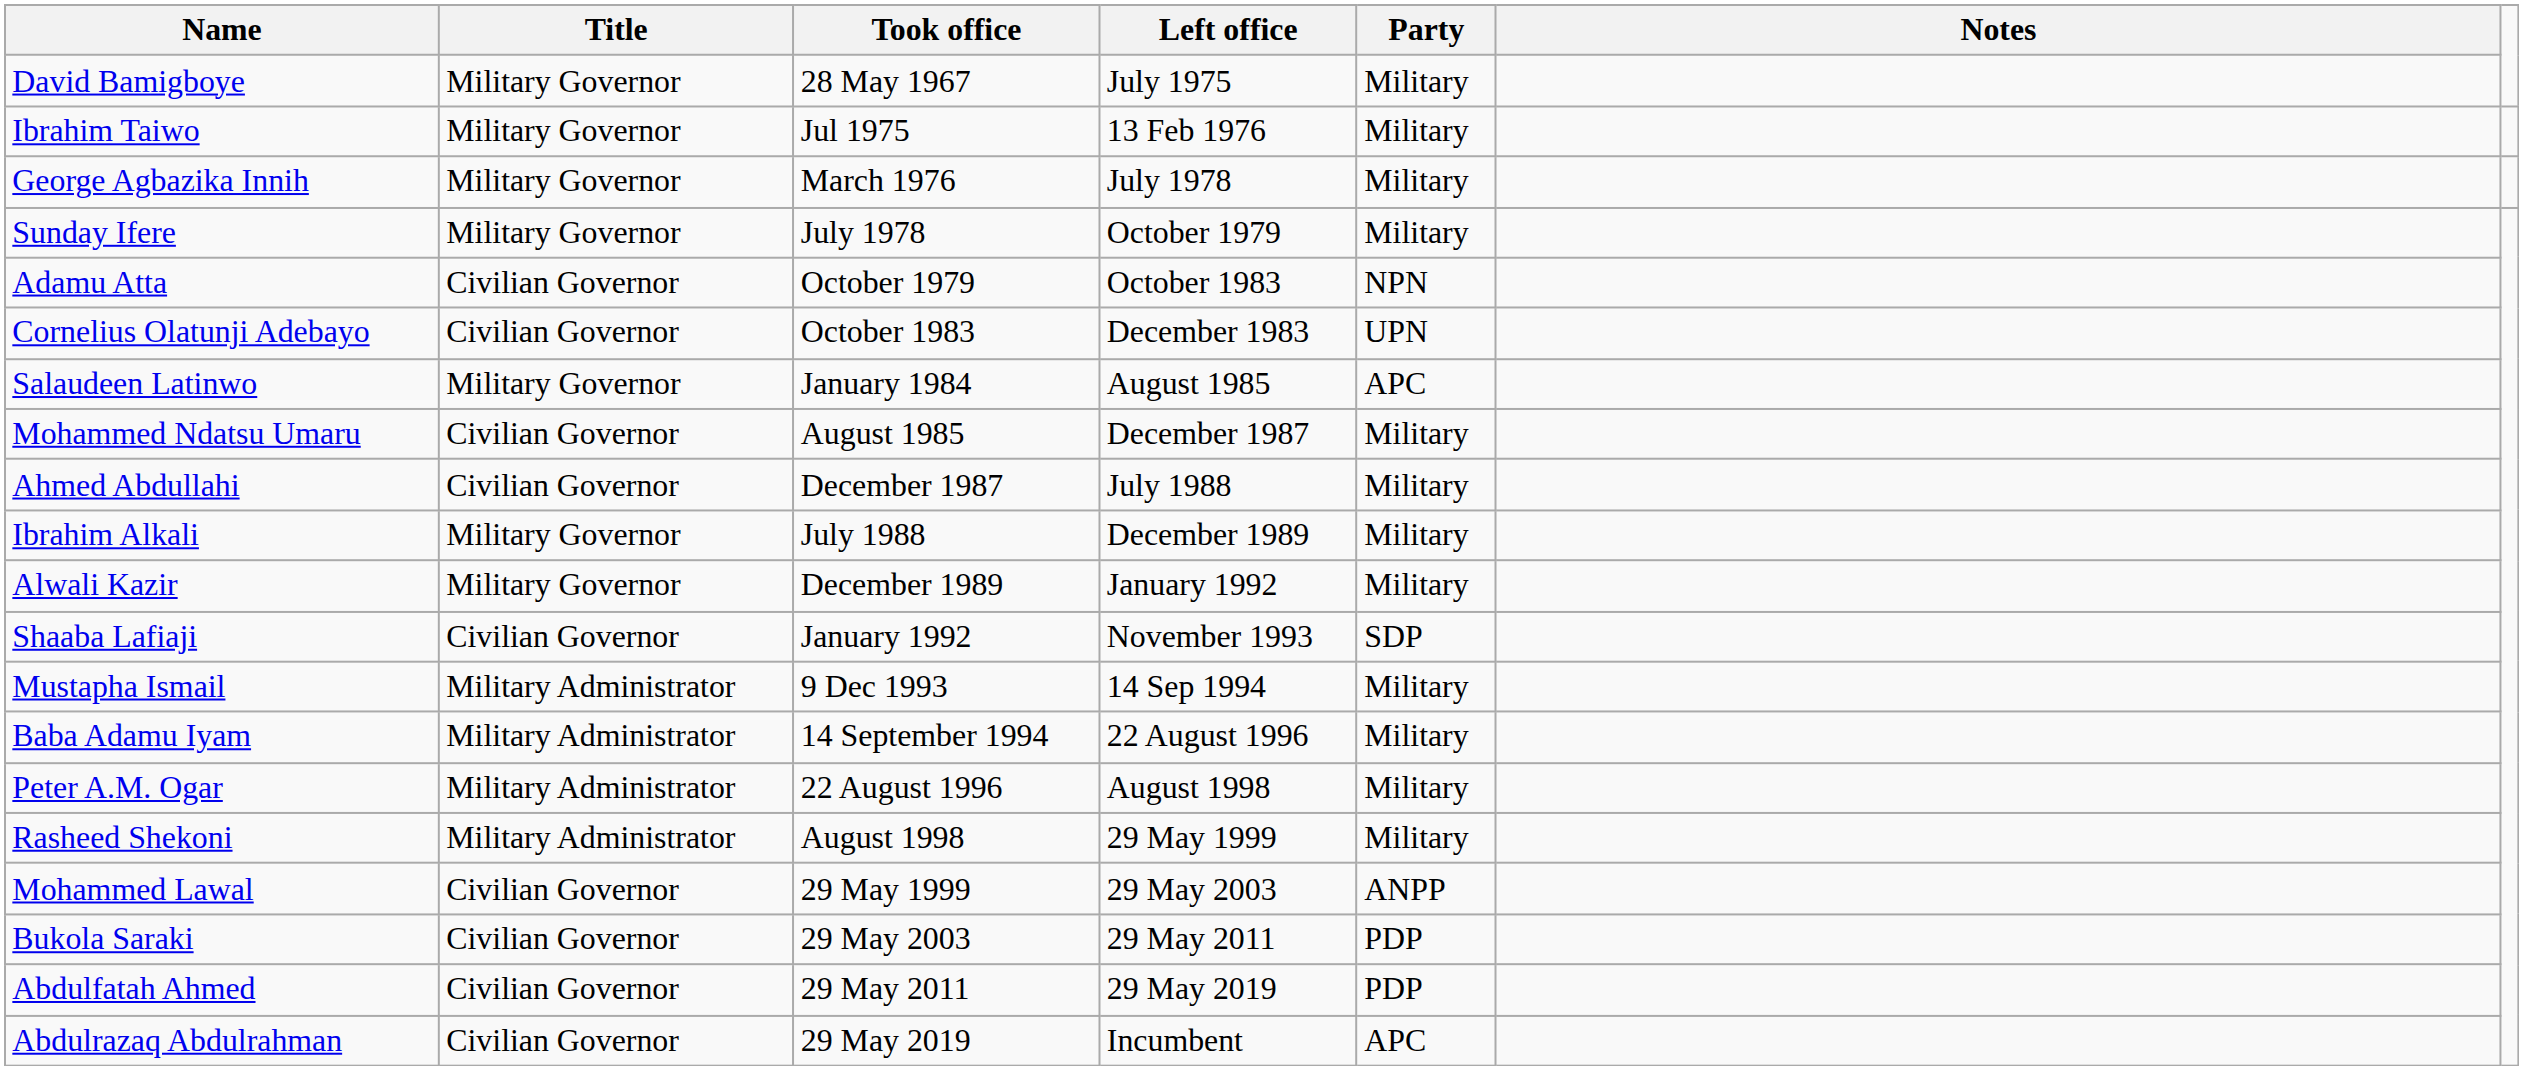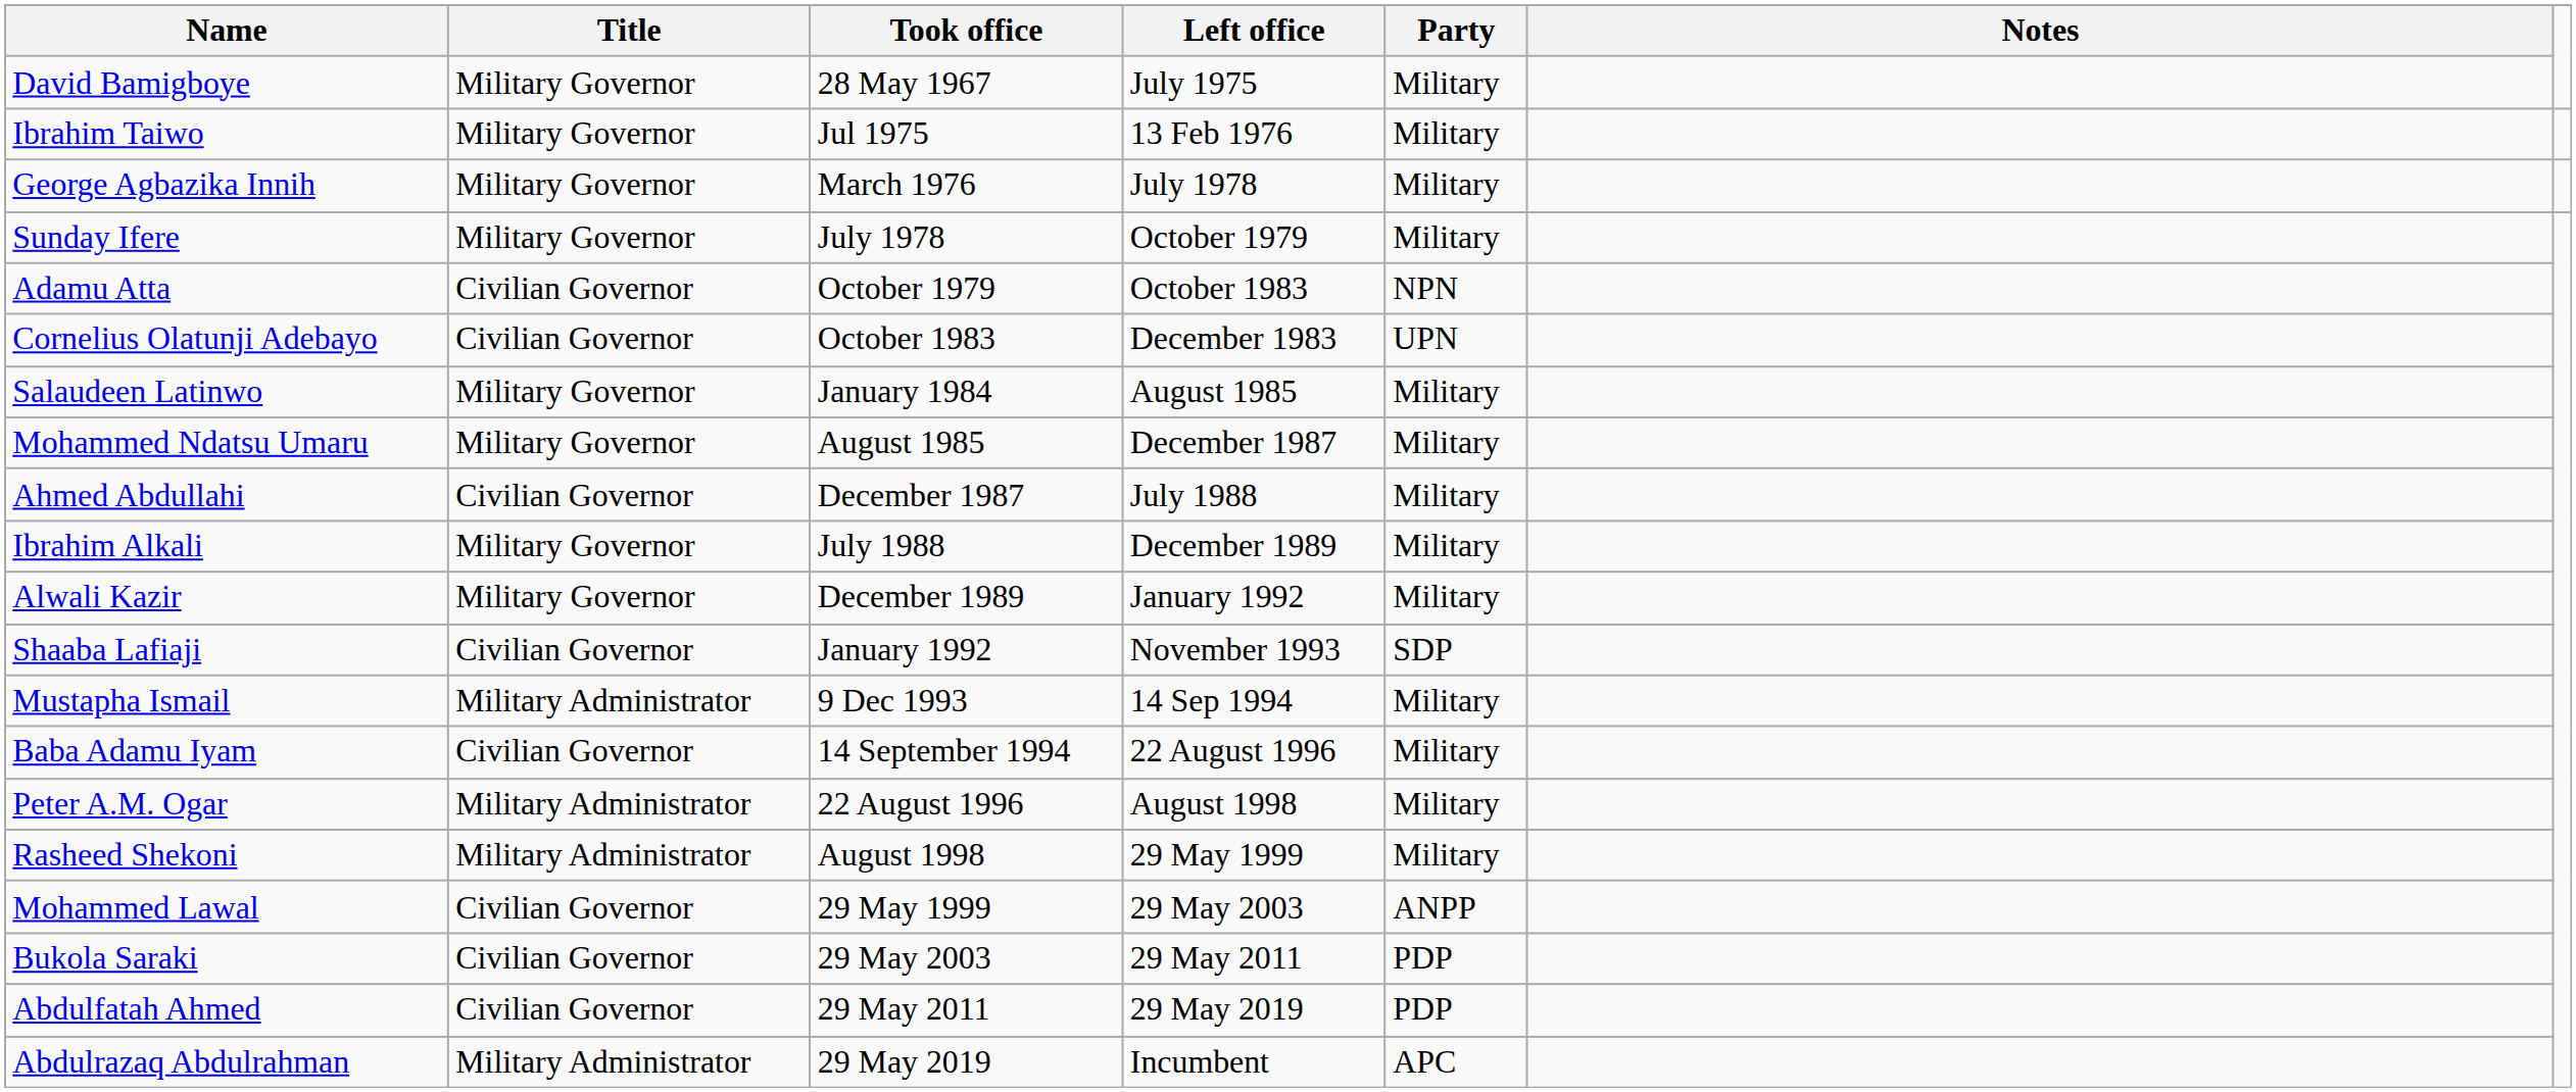Salaudeen Latinwo | Party: APC -> Military
Mohammed Ndatsu Umaru | Title: Civilian Governor -> Military Governor
Baba Adamu Iyam | Title: Military Administrator -> Civilian Governor
Abdulrazaq Abdulrahman | Title: Civilian Governor -> Military Administrator
